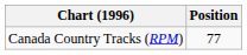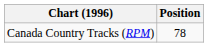Canada Country Tracks (RPM) | Position: 77 -> 78
